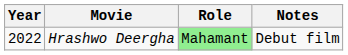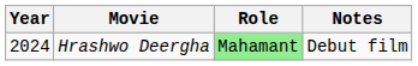Hrashwo Deergha | Year: 2022 -> 2024
